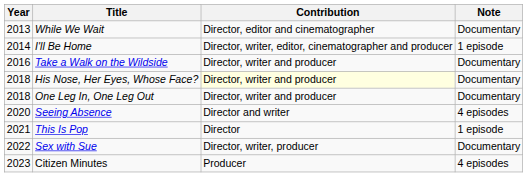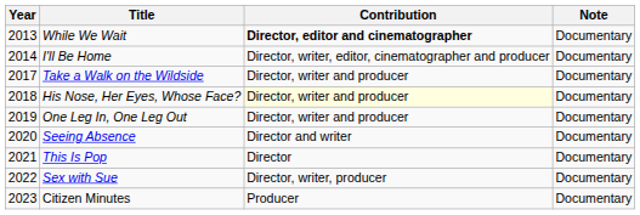While We Wait | Contribution: normal -> bold
I'll Be Home | Note: 1 episode -> Documentary
Take a Walk on the Wildside | Year: 2016 -> 2017
One Leg In, One Leg Out | Year: 2018 -> 2019
Seeing Absence | Note: 4 episodes -> Documentary
This Is Pop | Note: 1 episode -> Documentary
Citizen Minutes | Note: 4 episodes -> Documentary
